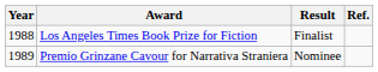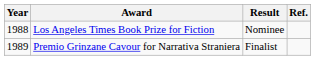Los Angeles Times Book Prize for Fiction | Result: Finalist -> Nominee
Premio Grinzane Cavour for Narrativa Straniera | Result: Nominee -> Finalist
